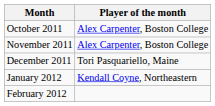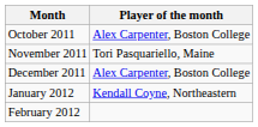November 2011 | Player of the month: Alex Carpenter, Boston College -> Tori Pasquariello, Maine
December 2011 | Player of the month: Tori Pasquariello, Maine -> Alex Carpenter, Boston College
